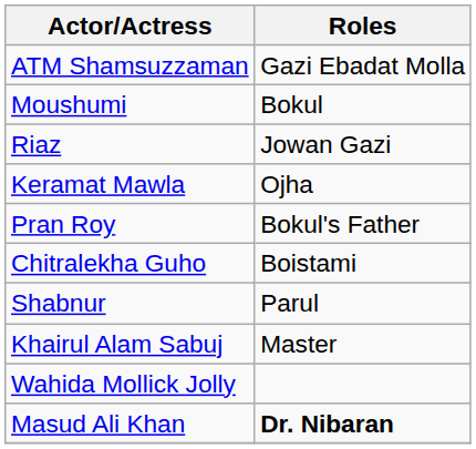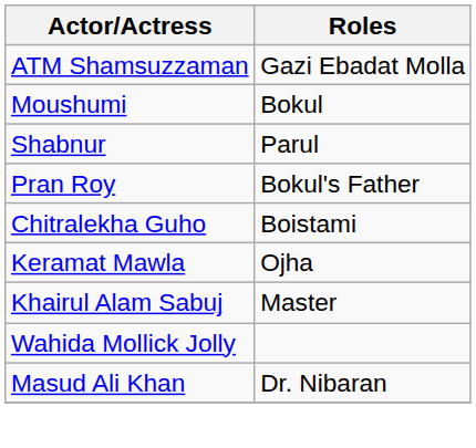- row: Riaz | Jowan Gazi
rows swapped: Shabnur <-> Keramat Mawla
Masud Ali Khan | Roles: bold -> normal
